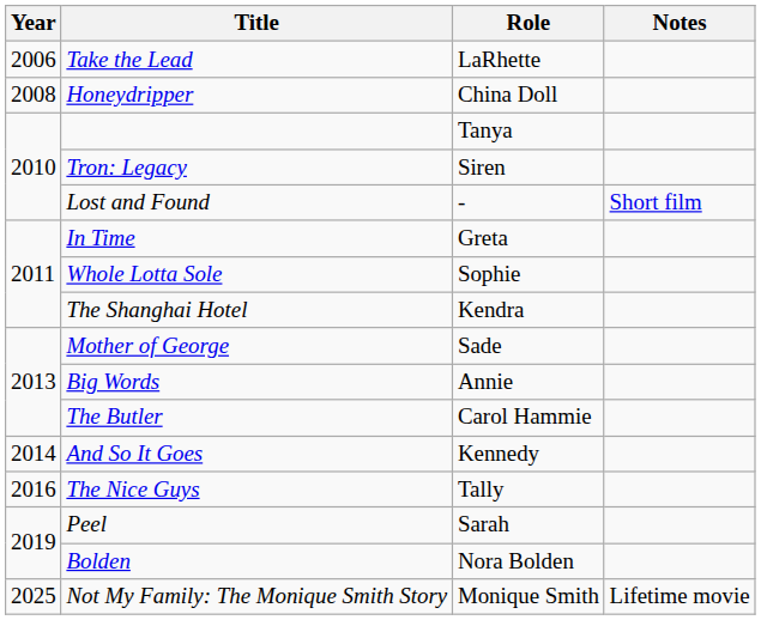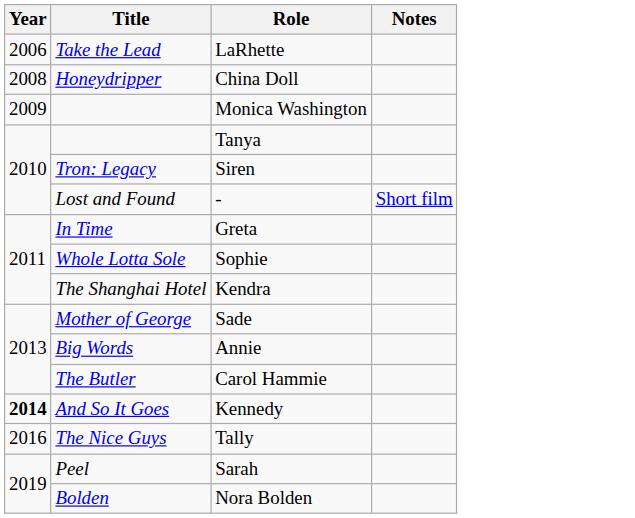+ row: 2009 | Monica Washington
Kennedy | Year: normal -> bold
- row: 2025 | Not My Family: The Monique Smith Story | Monique Smith | Lifetime movie
